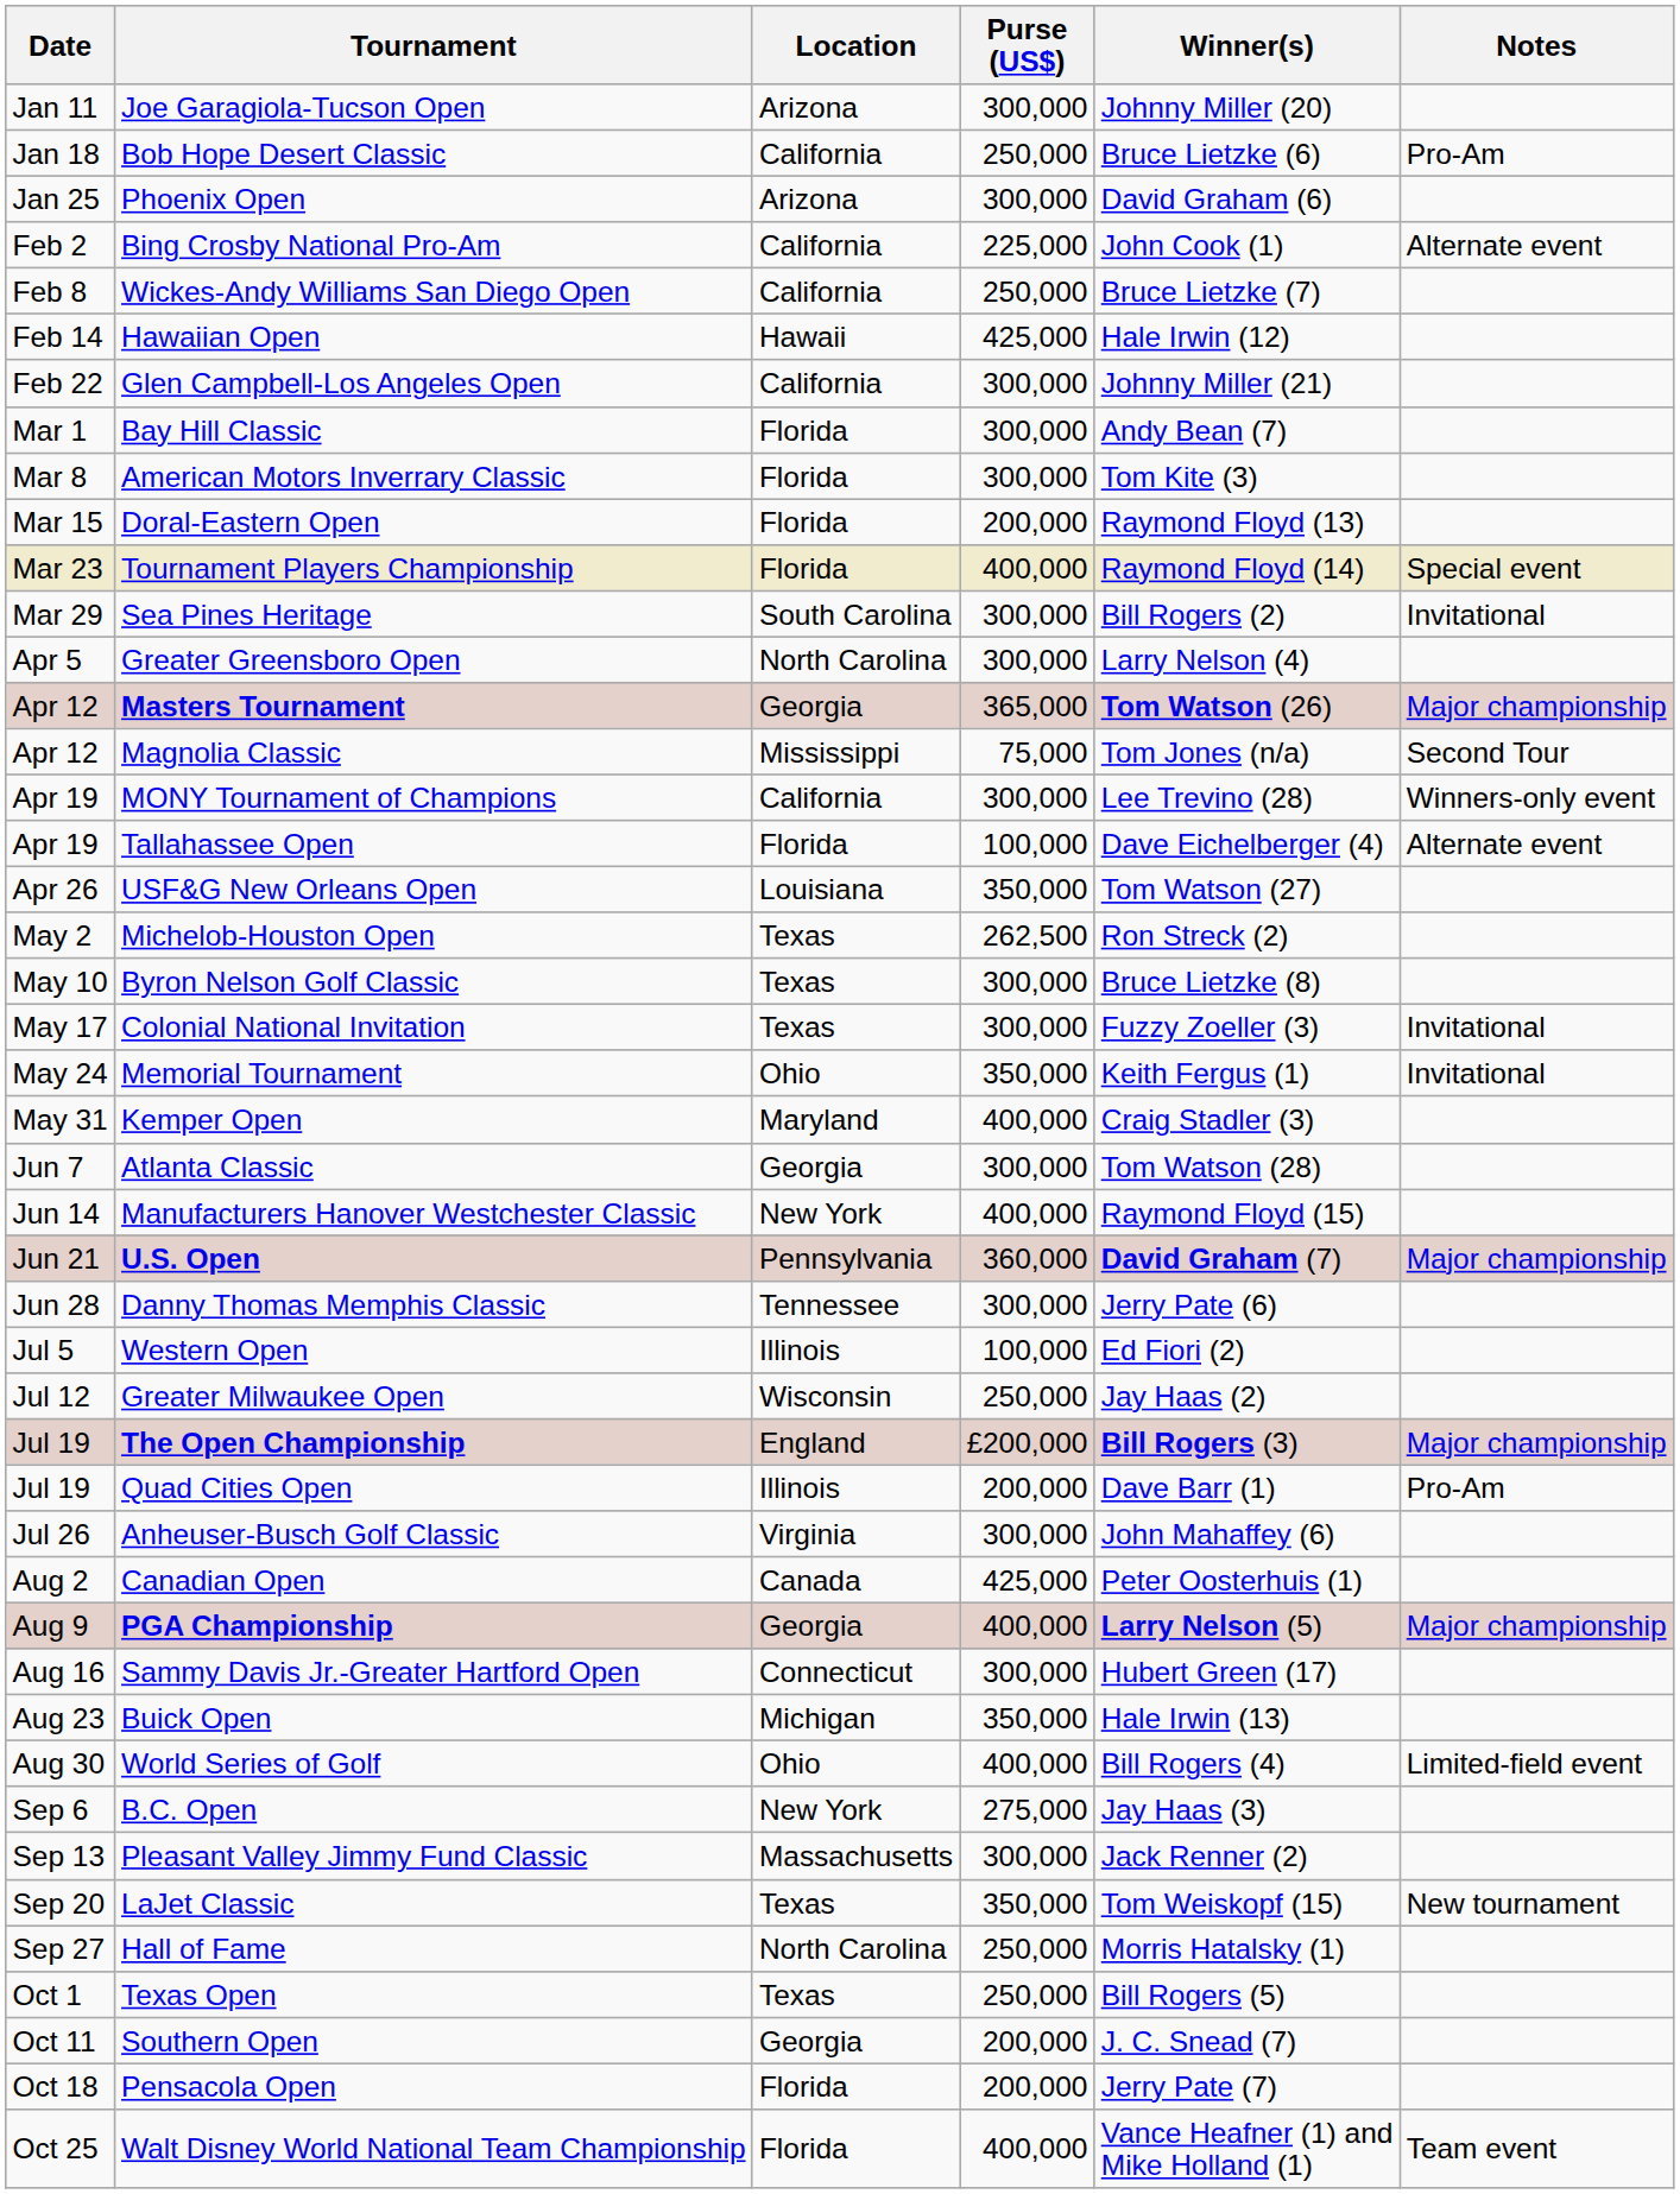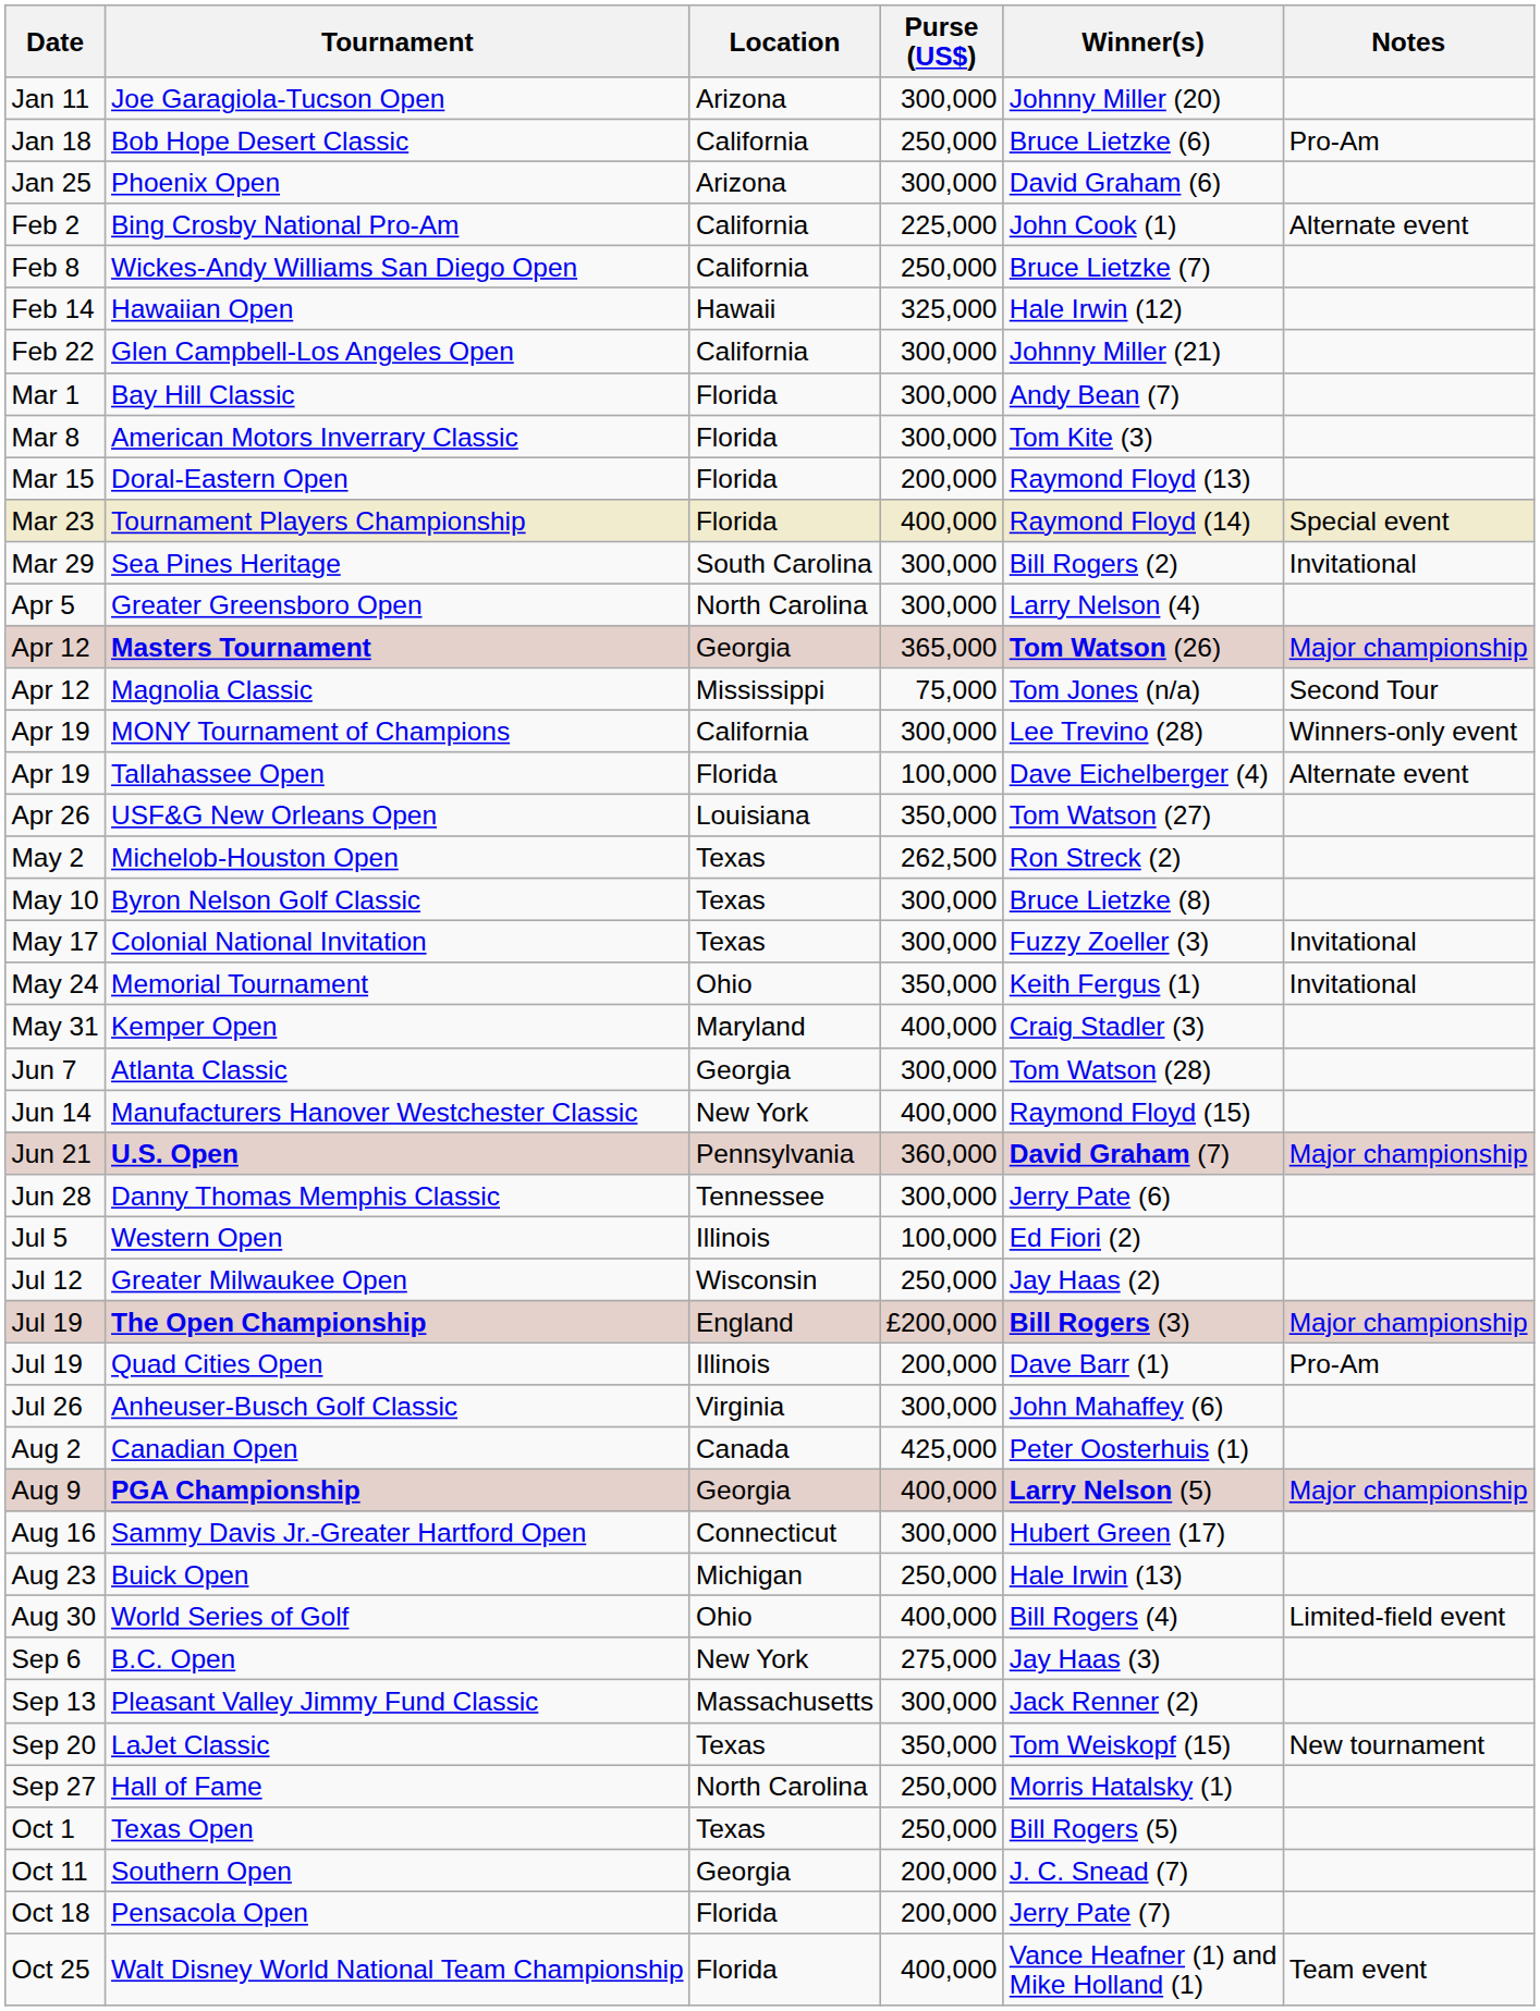Hawaiian Open | Purse (US$): 425,000 -> 325,000
Buick Open | Purse (US$): 350,000 -> 250,000
